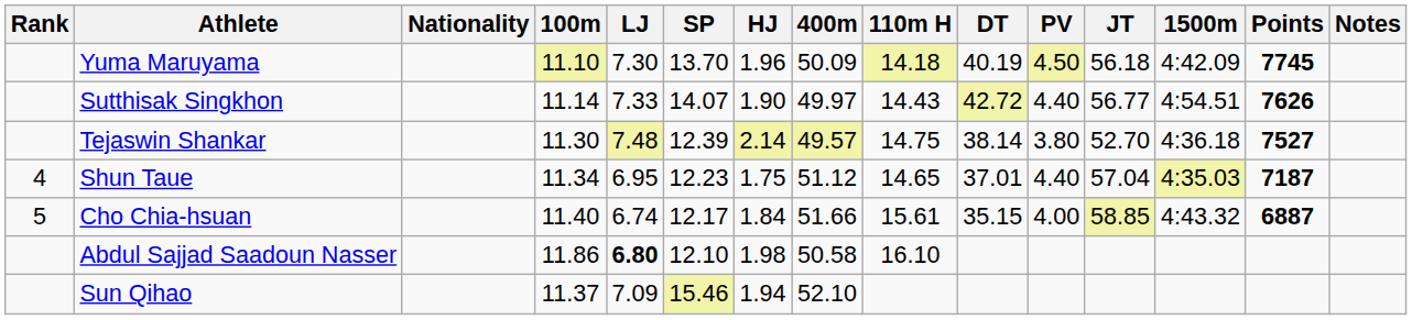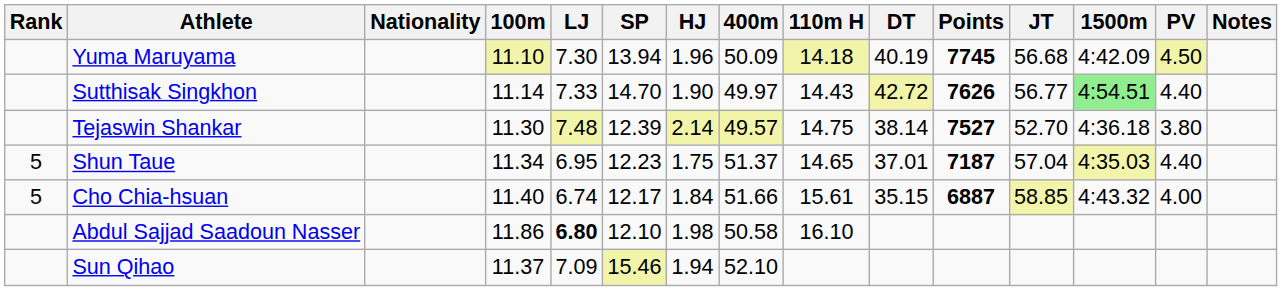columns swapped: PV <-> Points
Yuma Maruyama | SP: 13.70 -> 13.94
Yuma Maruyama | JT: 56.18 -> 56.68
Sutthisak Singkhon | SP: 14.07 -> 14.70
Sutthisak Singkhon | 1500m: no background -> lightgreen background
Shun Taue | Rank: 4 -> 5
Shun Taue | 400m: 51.12 -> 51.37
